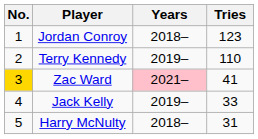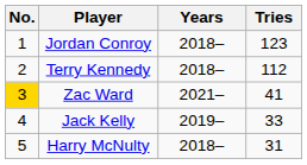Terry Kennedy | Years: 2019– -> 2018–
Terry Kennedy | Tries: 110 -> 112
Zac Ward | Years: pink background -> no background
